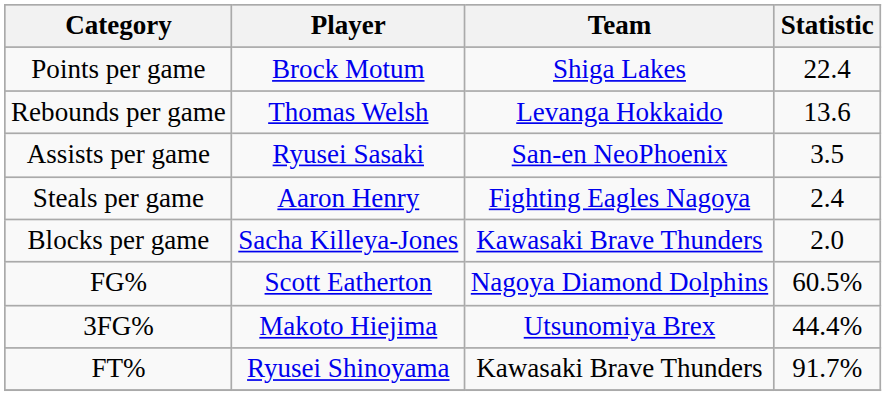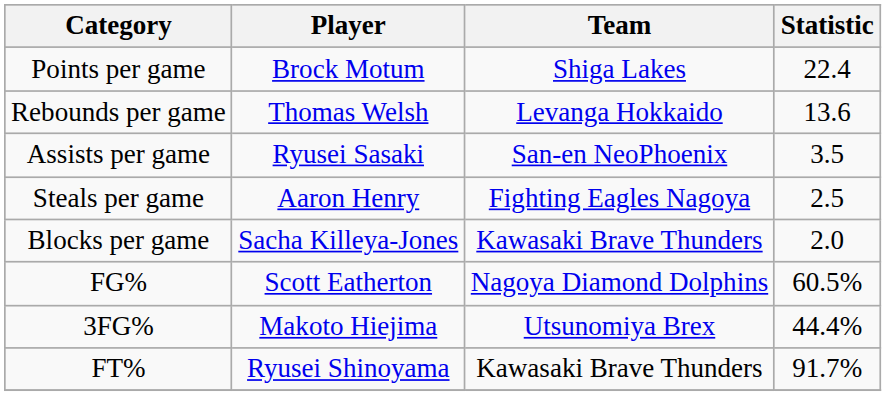Steals per game | Statistic: 2.4 -> 2.5
